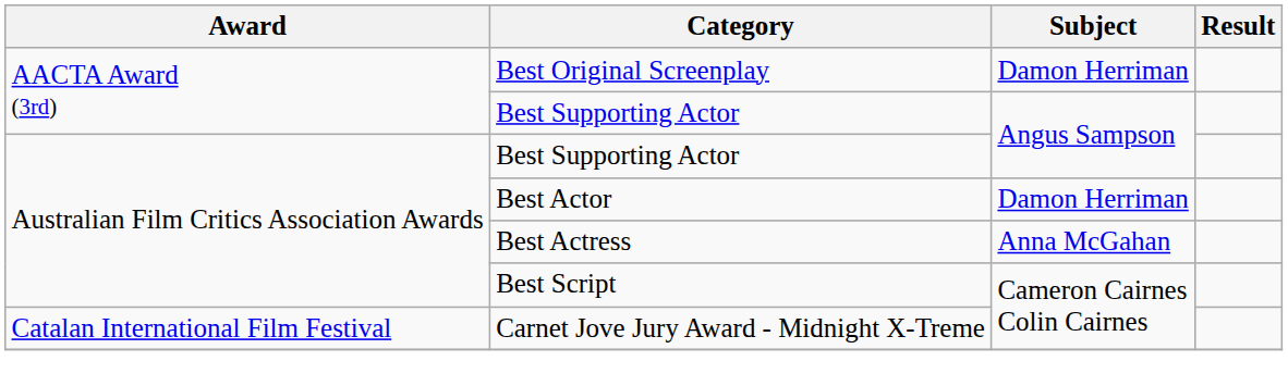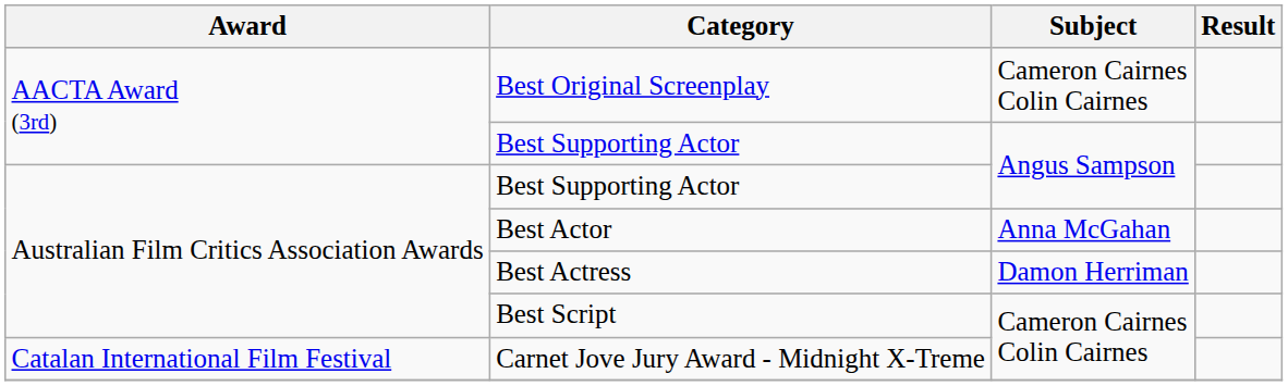Best Original Screenplay | Subject: Damon Herriman -> Cameron Cairnes Colin Cairnes
Best Actor | Subject: Damon Herriman -> Anna McGahan
Best Actress | Subject: Anna McGahan -> Damon Herriman
